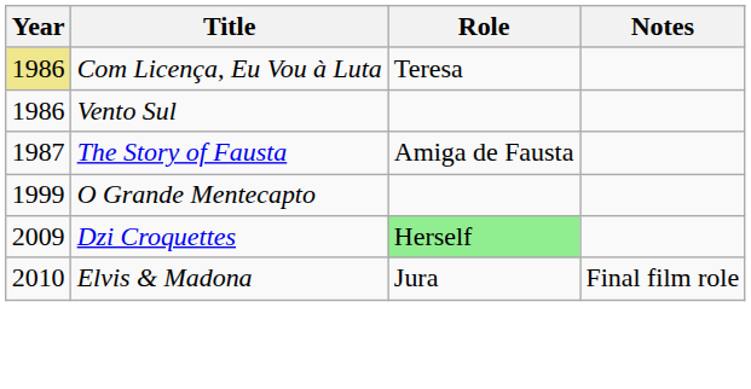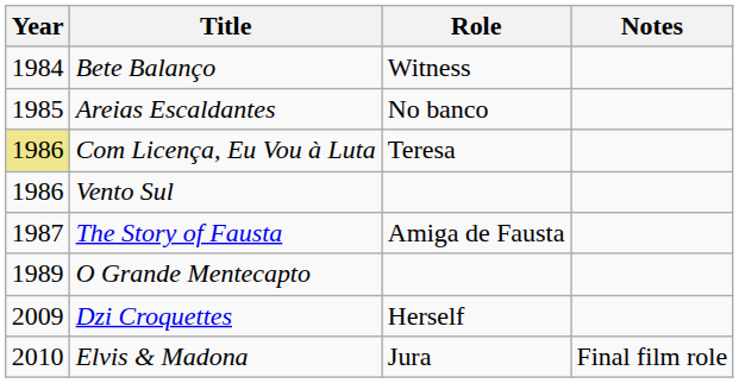+ row: 1984 | Bete Balanço | Witness
+ row: 1985 | Areias Escaldantes | No banco
O Grande Mentecapto | Year: 1999 -> 1989
Dzi Croquettes | Role: lightgreen background -> no background
